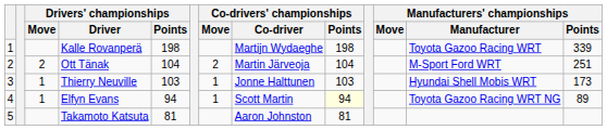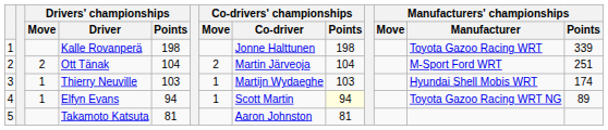Kalle Rovanperä | Co-drivers' championships / Co-driver: Martijn Wydaeghe -> Jonne Halttunen
Thierry Neuville | Co-drivers' championships / Co-driver: Jonne Halttunen -> Martijn Wydaeghe
Thierry Neuville | Manufacturers' championships / Points: 173 -> 174
